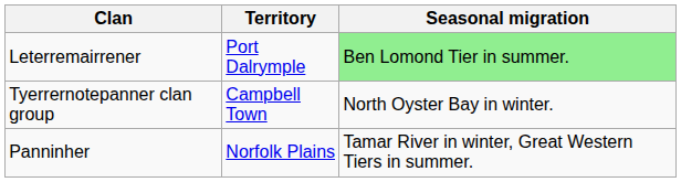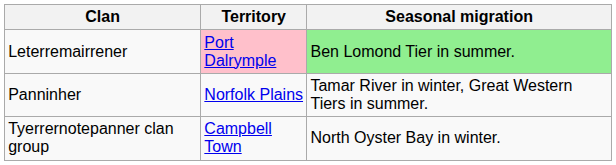Leterremairrener | Territory: no background -> pink background
rows swapped: Panninher <-> Tyerrernotepanner clan group
